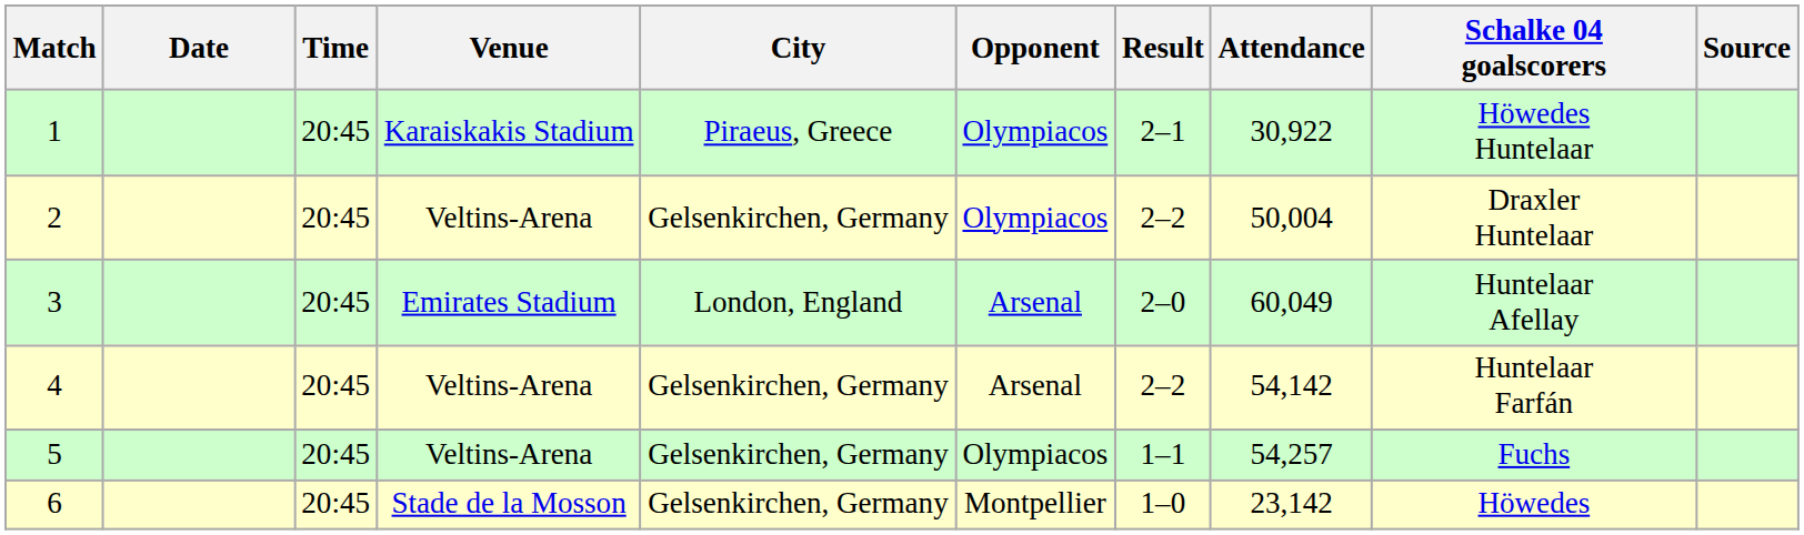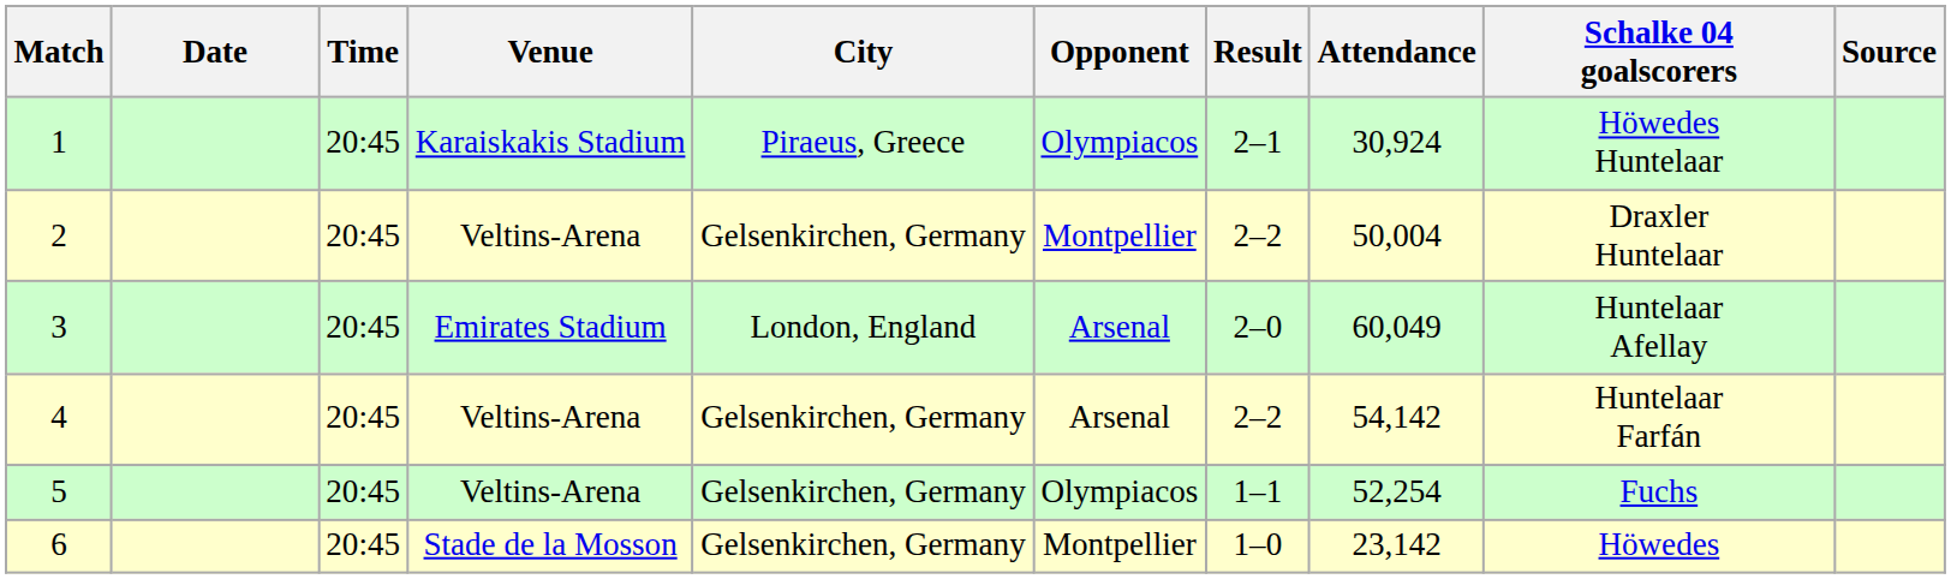1 | Attendance: 30,922 -> 30,924
2 | Opponent: Olympiacos -> Montpellier
5 | Attendance: 54,257 -> 52,254
